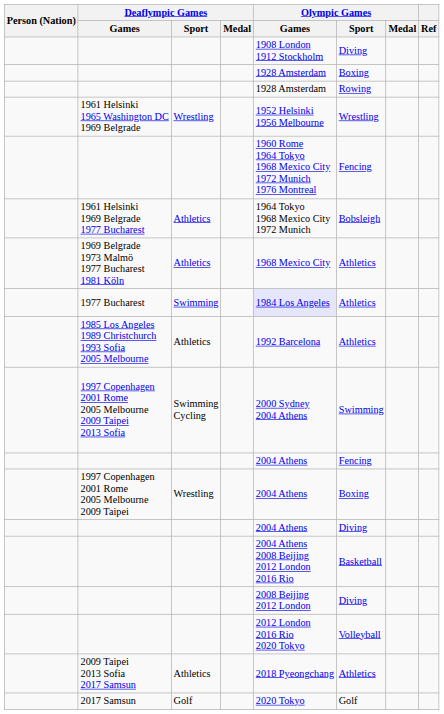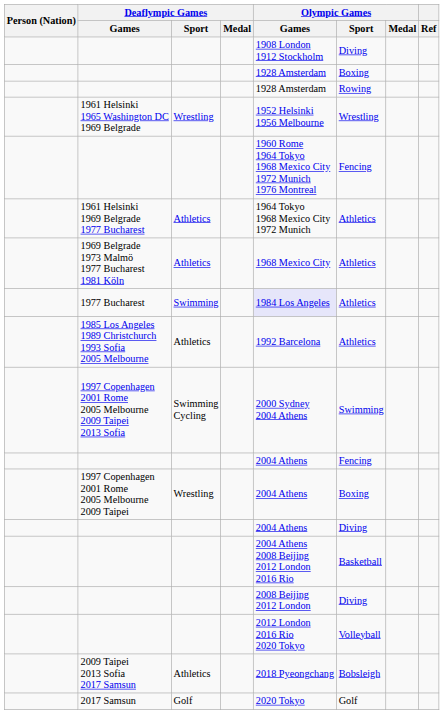1961 Helsinki 1969 Belgrade 1977 Bucharest | Olympic Games / Sport: Bobsleigh -> Athletics
2009 Taipei 2013 Sofia 2017 Samsun | Olympic Games / Sport: Athletics -> Bobsleigh
